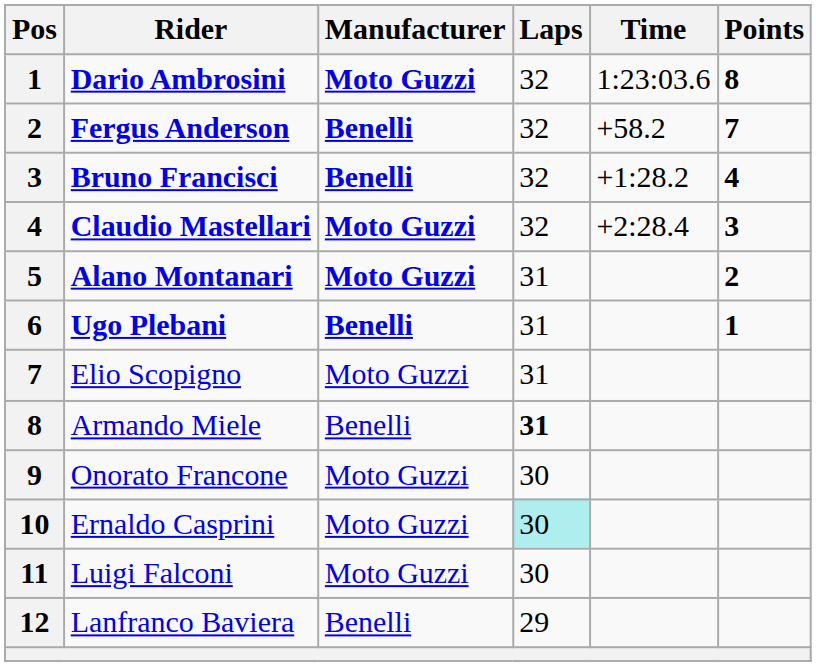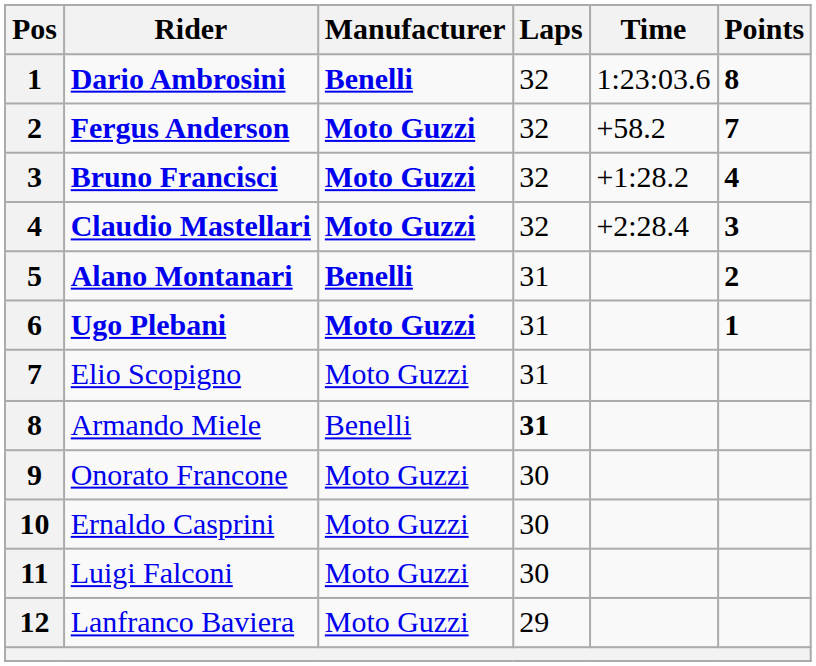Dario Ambrosini | Manufacturer: Moto Guzzi -> Benelli
Fergus Anderson | Manufacturer: Benelli -> Moto Guzzi
Bruno Francisci | Manufacturer: Benelli -> Moto Guzzi
Alano Montanari | Manufacturer: Moto Guzzi -> Benelli
Ugo Plebani | Manufacturer: Benelli -> Moto Guzzi
Ernaldo Casprini | Laps: paleturquoise background -> no background
Lanfranco Baviera | Manufacturer: Benelli -> Moto Guzzi
